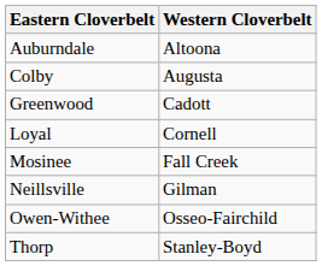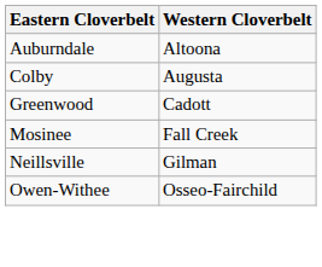- row: Loyal | Cornell
- row: Thorp | Stanley-Boyd
